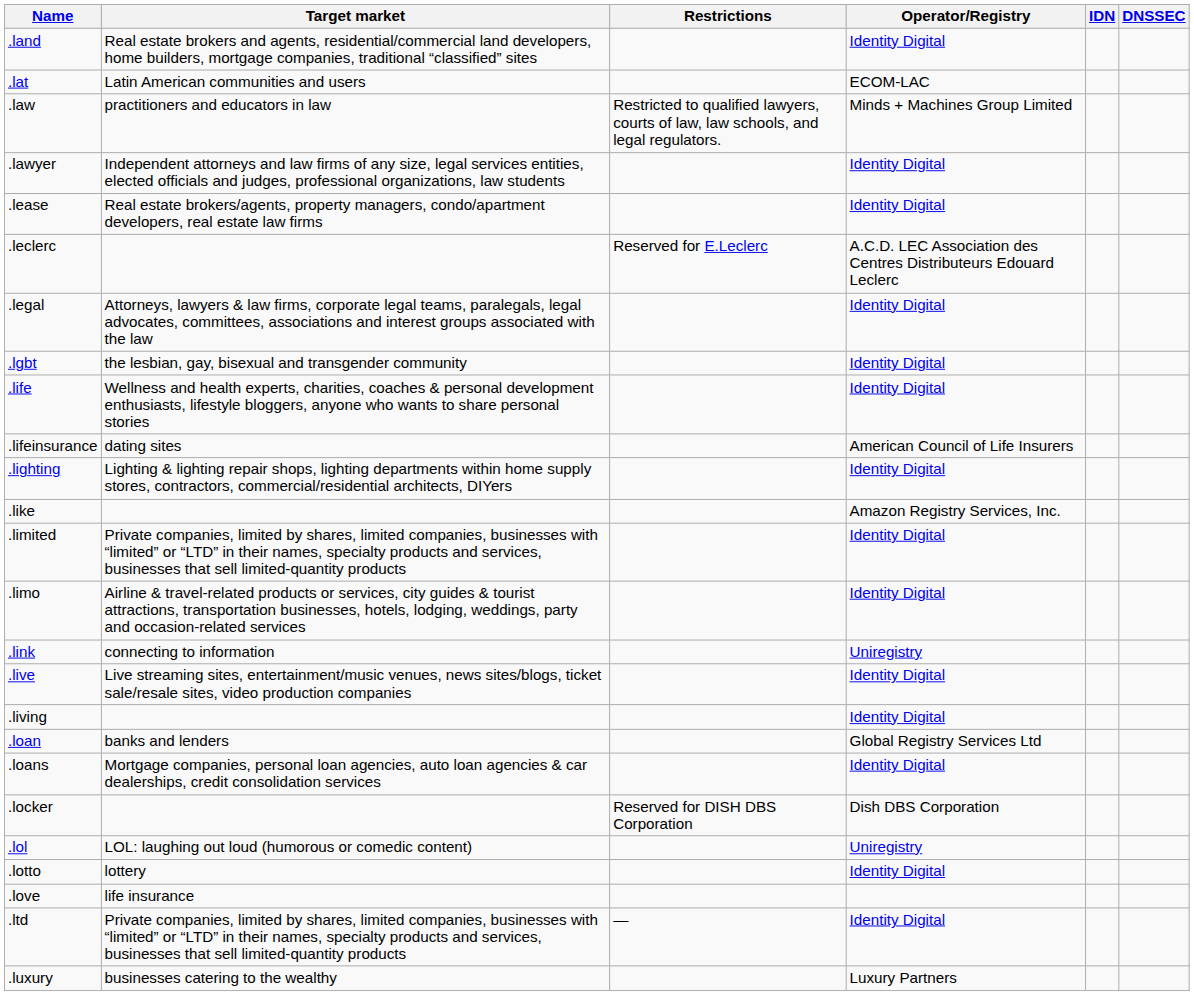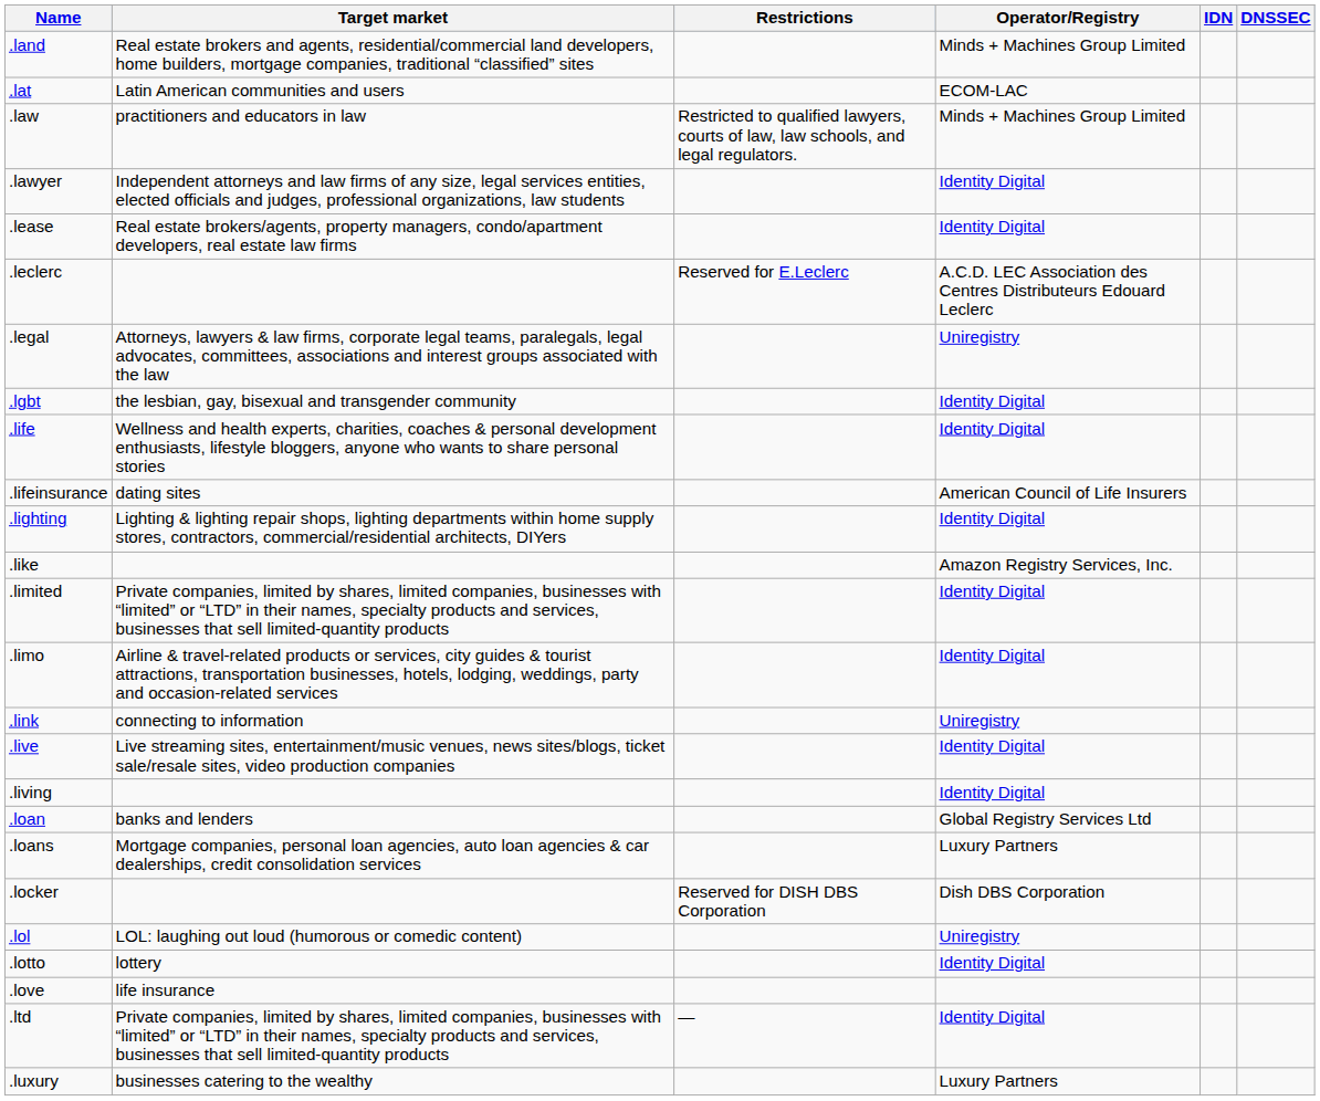.land | Operator/Registry: Identity Digital -> Minds + Machines Group Limited
.legal | Operator/Registry: Identity Digital -> Uniregistry
.loans | Operator/Registry: Identity Digital -> Luxury Partners
